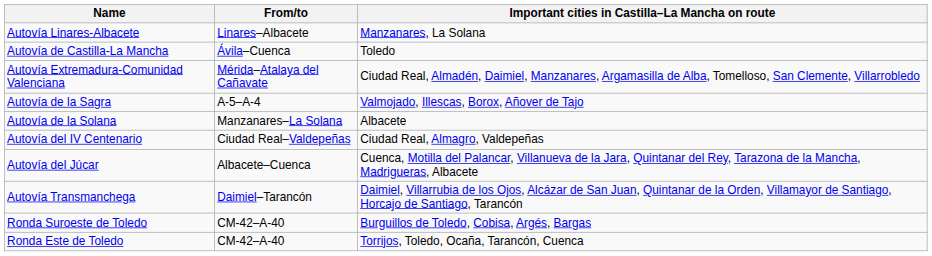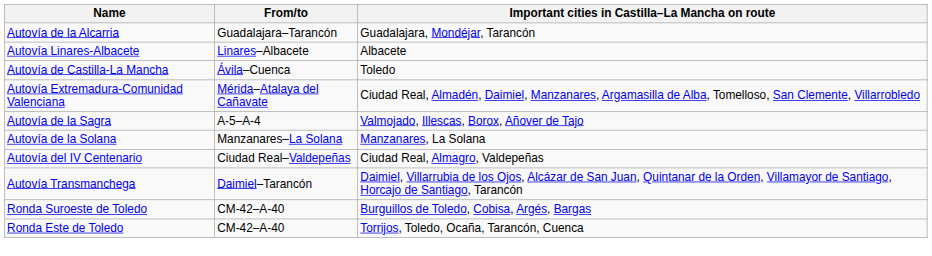+ row: Autovía de la Alcarria | Guadalajara–Tarancón | Guadalajara, Mondéjar, Tarancón
Autovía Linares-Albacete | Important cities in Castilla–La Mancha on route: Manzanares, La Solana -> Albacete
Autovía de la Solana | Important cities in Castilla–La Mancha on route: Albacete -> Manzanares, La Solana
- row: Autovía del Júcar | Albacete–Cuenca | Cuenca, Motilla del Palancar, Villanueva de la Jara, Quintanar del Rey, Tarazona de la Mancha, Madrigueras, Albacete
